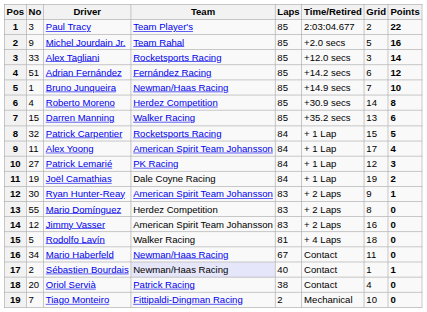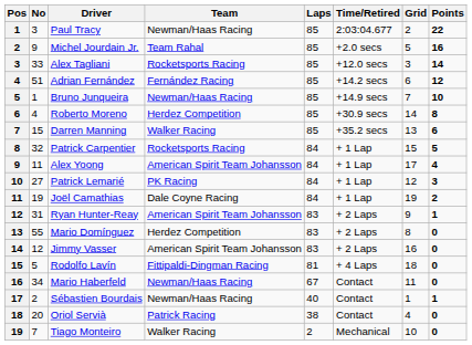Paul Tracy | Team: Team Player's -> Newman/Haas Racing
Ryan Hunter-Reay | No: 30 -> 31
Rodolfo Lavín | Team: Walker Racing -> Fittipaldi-Dingman Racing
Sébastien Bourdais | Team: lavender background -> no background
Tiago Monteiro | Team: Fittipaldi-Dingman Racing -> Walker Racing
